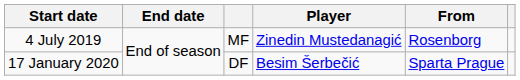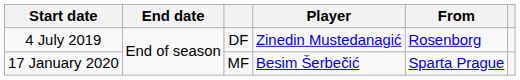4 July 2019 | column 3: MF -> DF
17 January 2020 | column 3: DF -> MF
